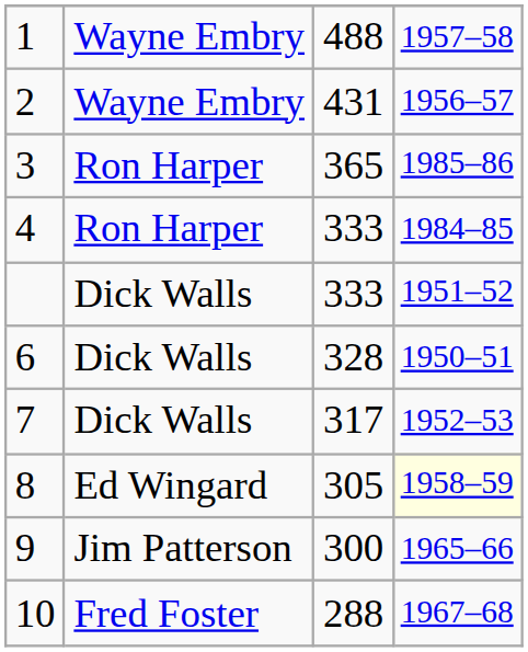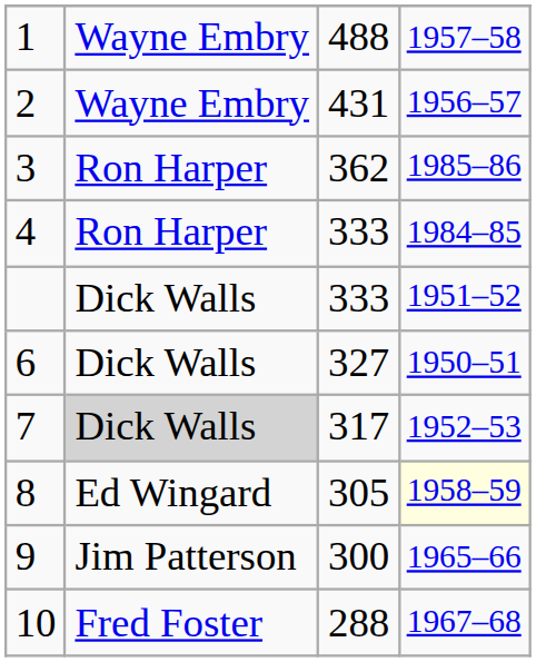3 | column 3: 365 -> 362
6 | column 3: 328 -> 327
7 | column 2: no background -> lightgrey background
